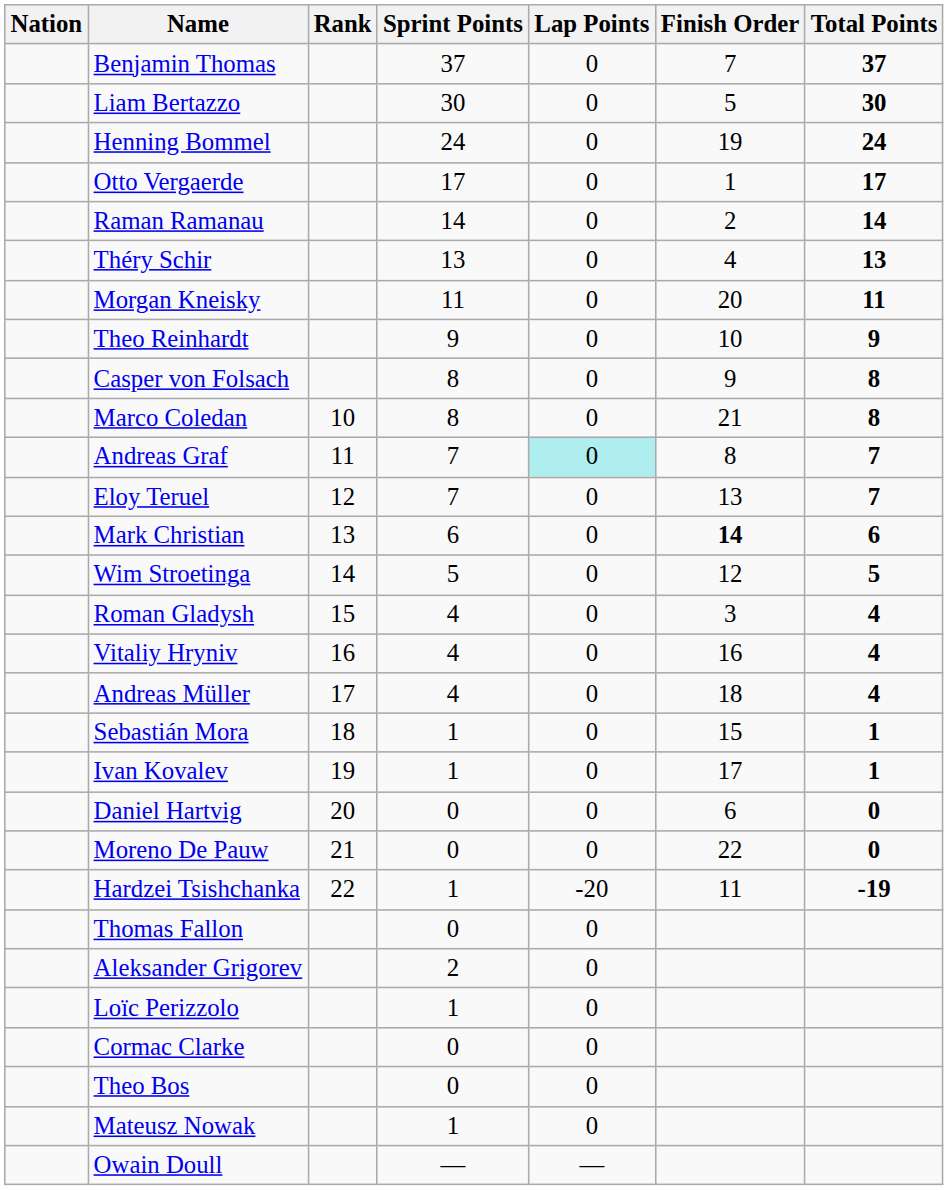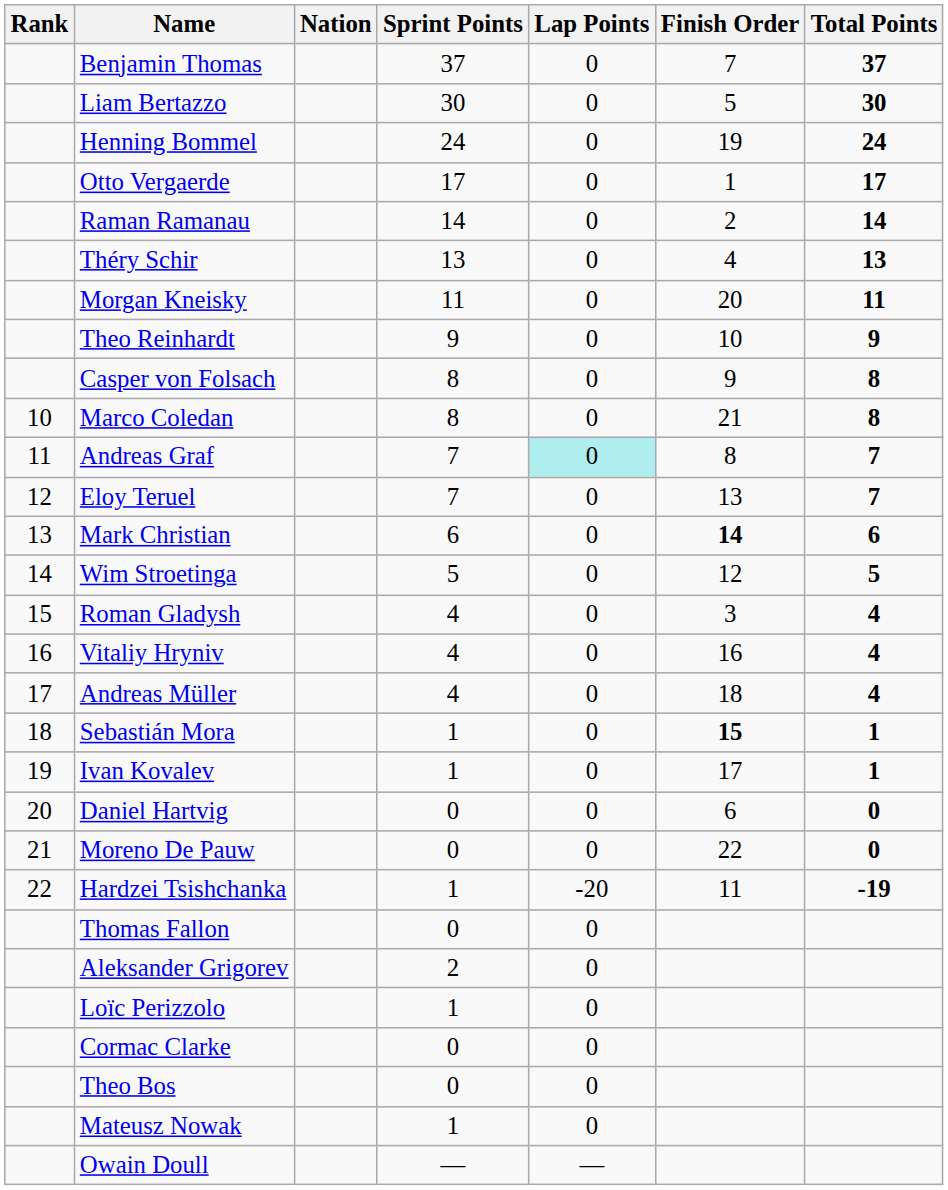columns swapped: Rank <-> Nation
Sebastián Mora | Finish Order: normal -> bold
